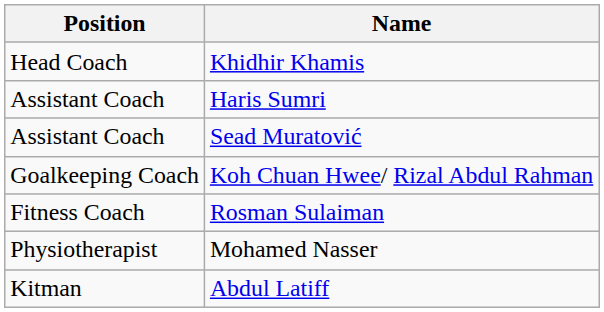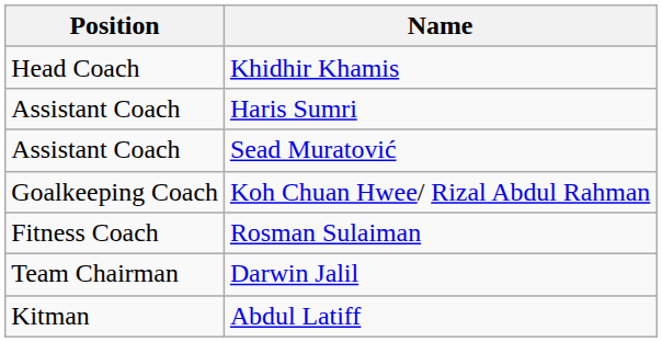+ row: Team Chairman | Darwin Jalil
- row: Physiotherapist | Mohamed Nasser
